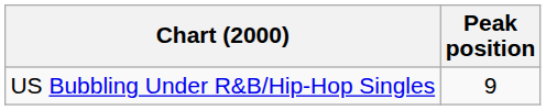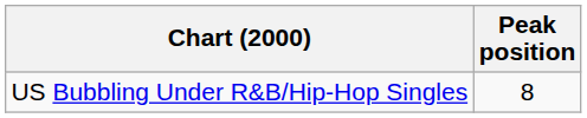US Bubbling Under R&B/Hip-Hop Singles | Peak position: 9 -> 8
